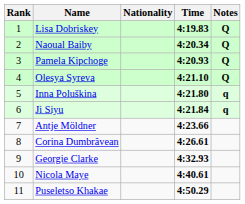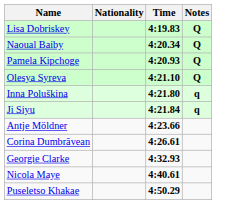- column: Rank | 1 | 2 | 3 | 4 | 5 | 6 | 7 | 8 | 9 | 10 | 11
